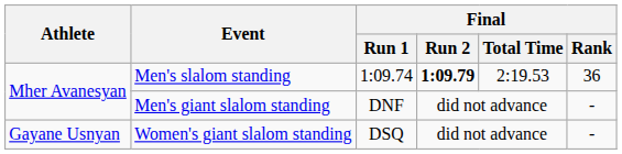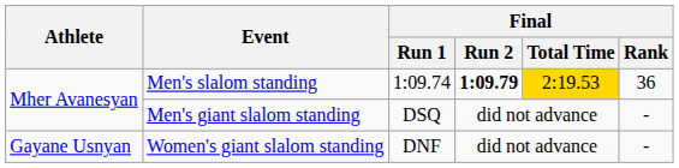Men's slalom standing | Final / Total Time: no background -> gold background
Men's giant slalom standing | Final / Run 1: DNF -> DSQ
Women's giant slalom standing | Final / Run 1: DSQ -> DNF
